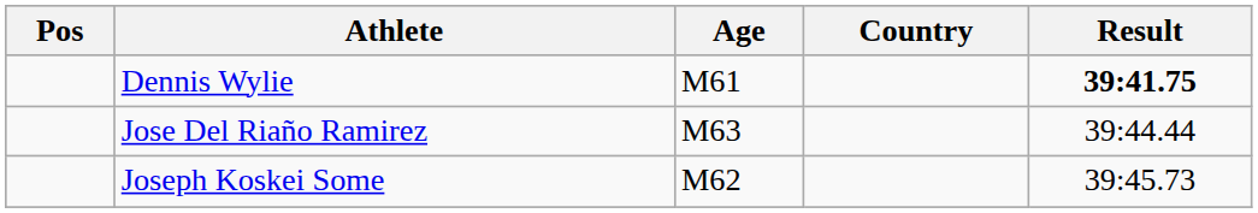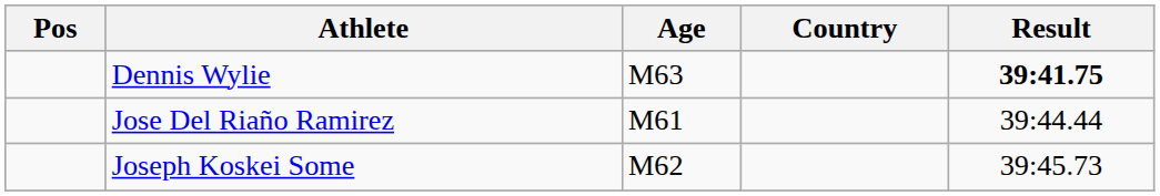Dennis Wylie | Age: M61 -> M63
Jose Del Riaño Ramirez | Age: M63 -> M61
